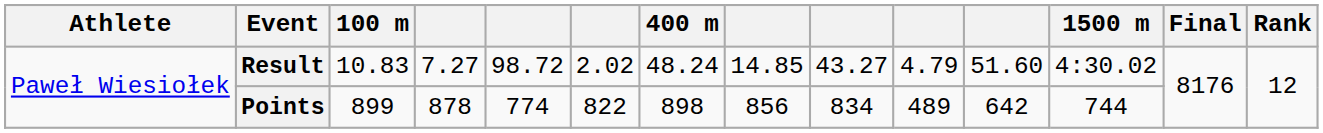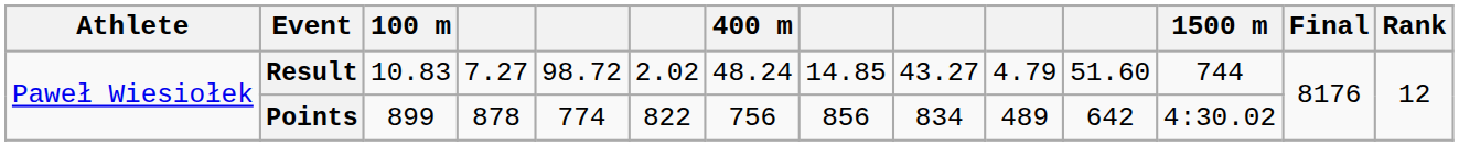Result | 1500 m: 4:30.02 -> 744
Points | 400 m: 898 -> 756
Points | 1500 m: 744 -> 4:30.02
